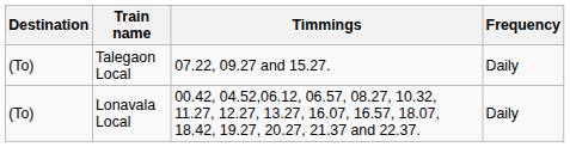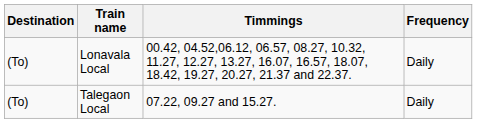rows swapped: Lonavala Local <-> Talegaon Local
